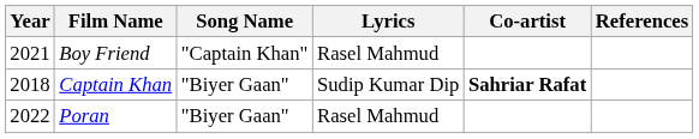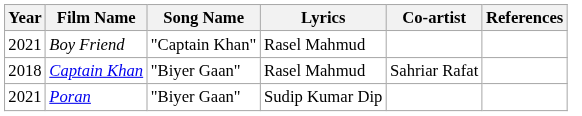Captain Khan | Lyrics: Sudip Kumar Dip -> Rasel Mahmud
Captain Khan | Co-artist: bold -> normal
Poran | Year: 2022 -> 2021
Poran | Lyrics: Rasel Mahmud -> Sudip Kumar Dip
